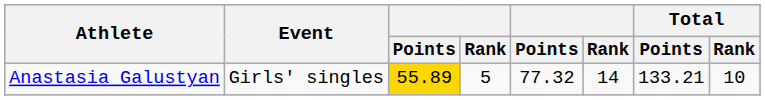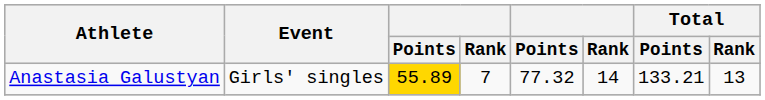Anastasia Galustyan | column 4: 5 -> 7
Anastasia Galustyan | Total / Rank: 10 -> 13
